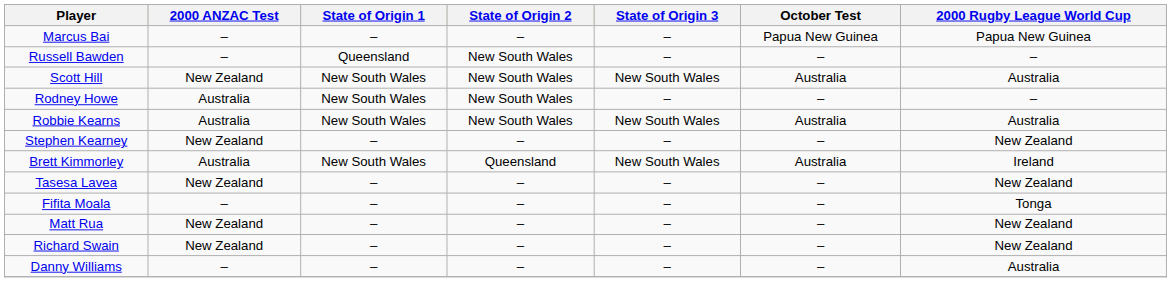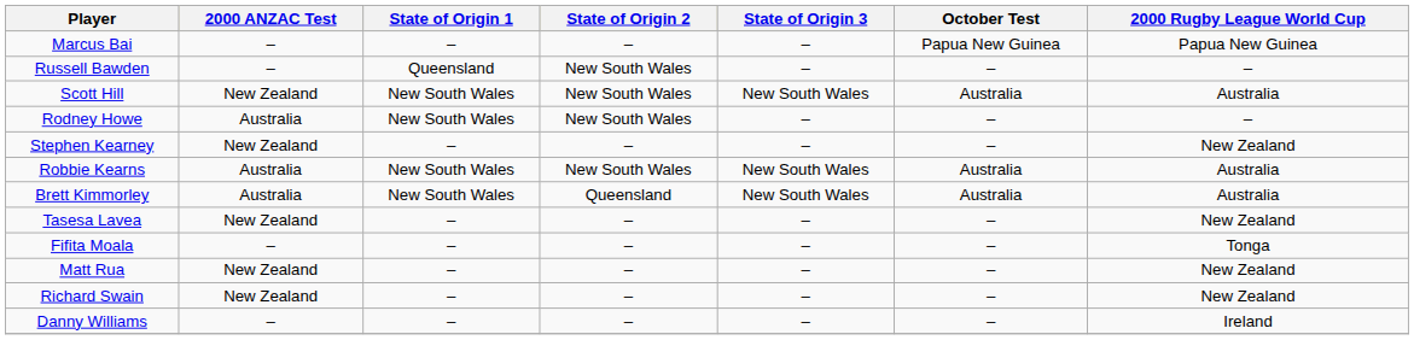rows swapped: Stephen Kearney <-> Robbie Kearns
Brett Kimmorley | 2000 Rugby League World Cup: Ireland -> Australia
Danny Williams | 2000 Rugby League World Cup: Australia -> Ireland
